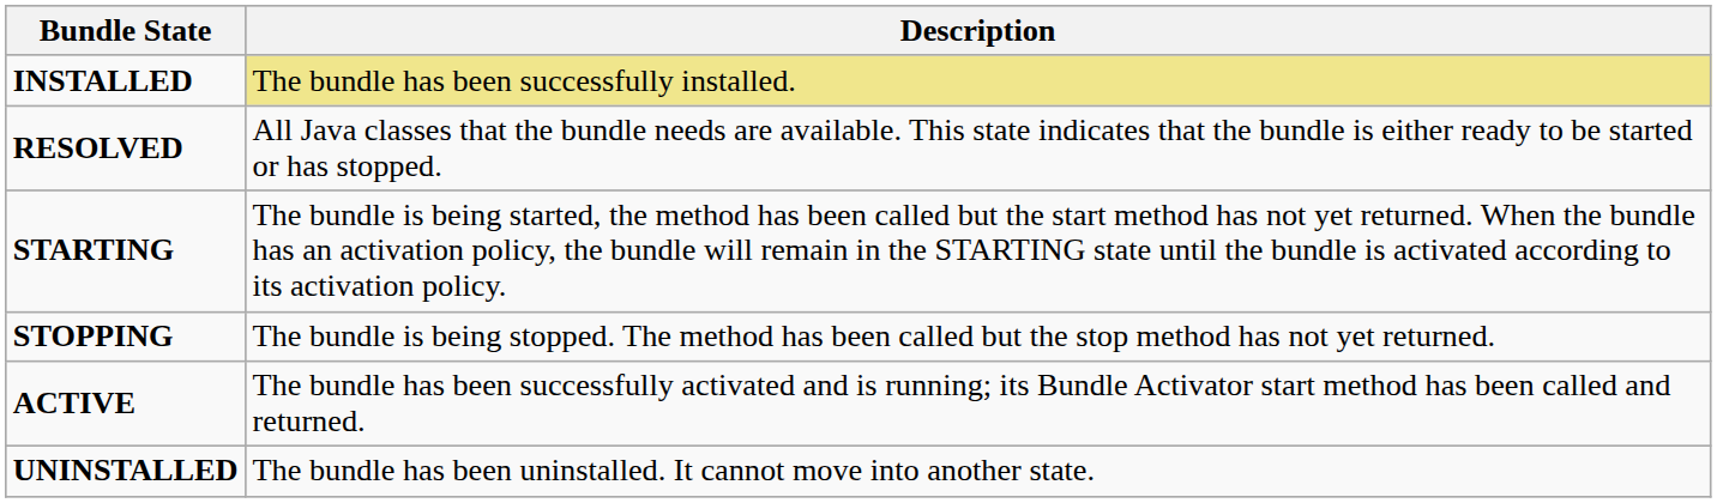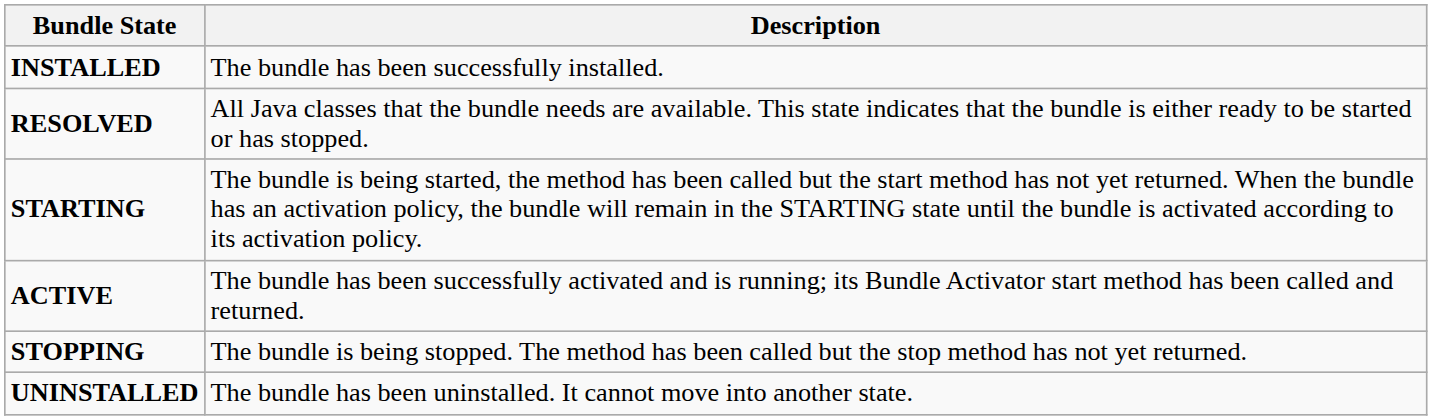INSTALLED | Description: khaki background -> no background
rows swapped: ACTIVE <-> STOPPING
